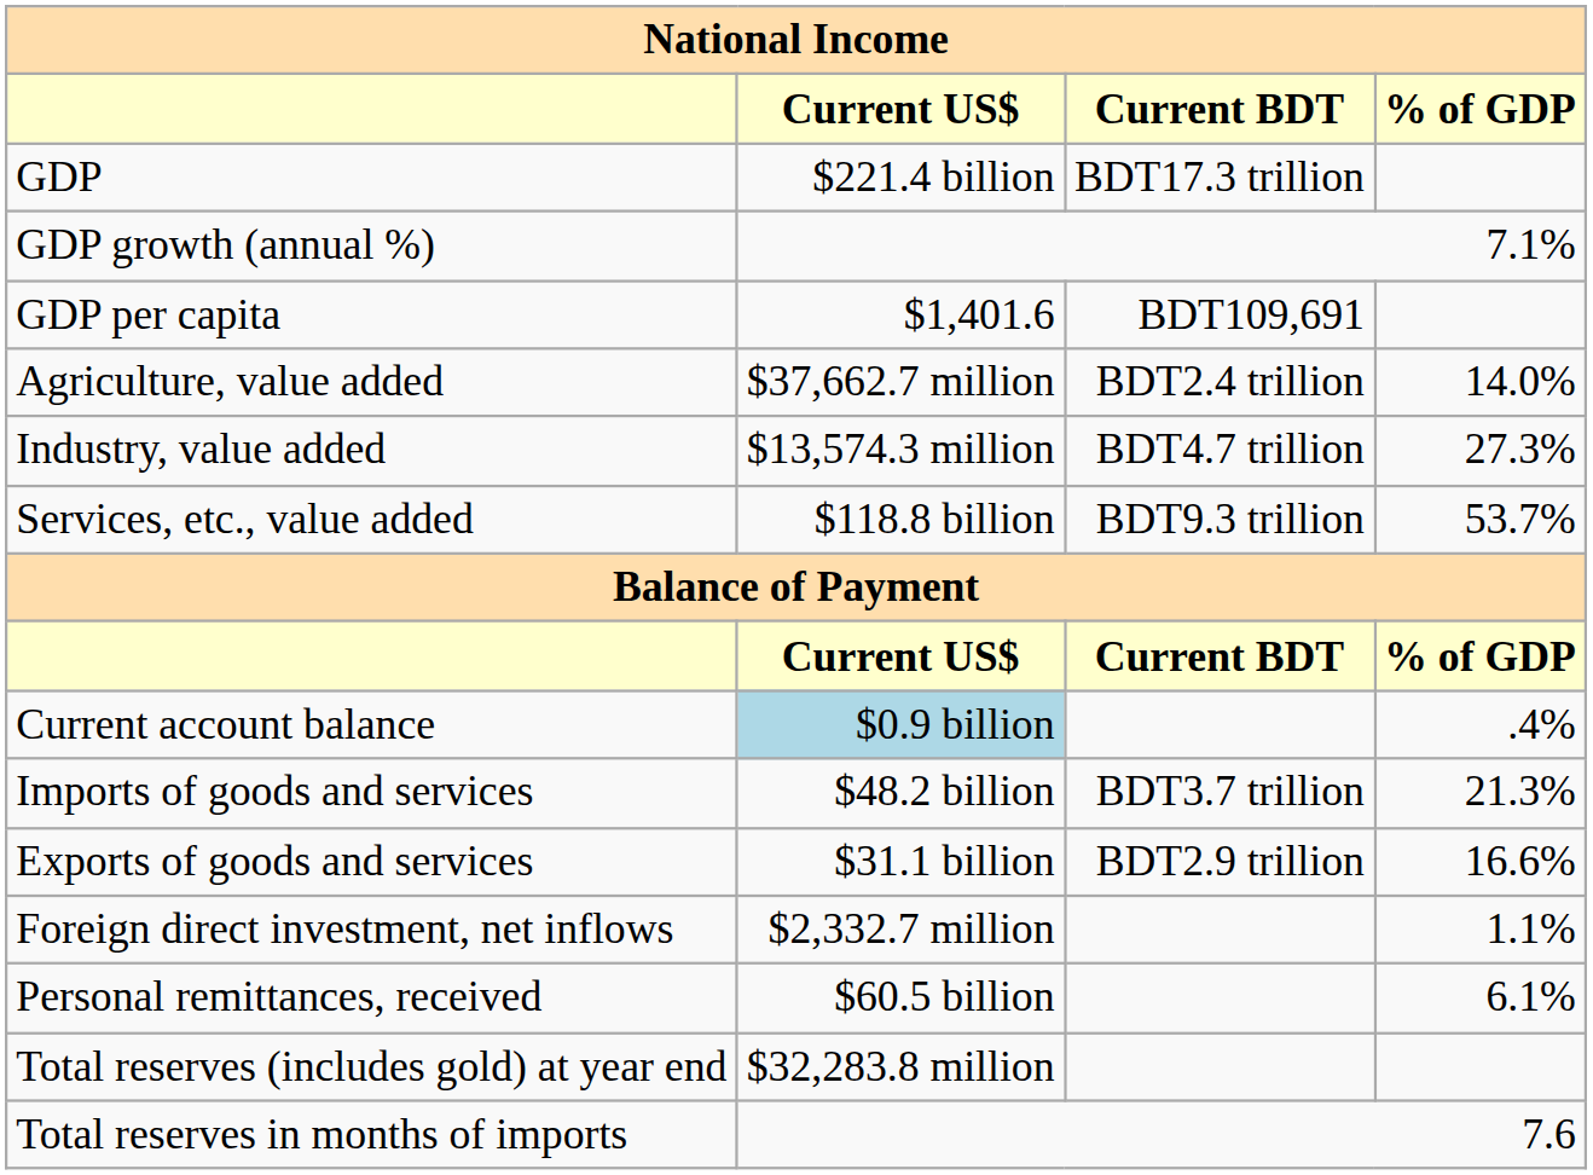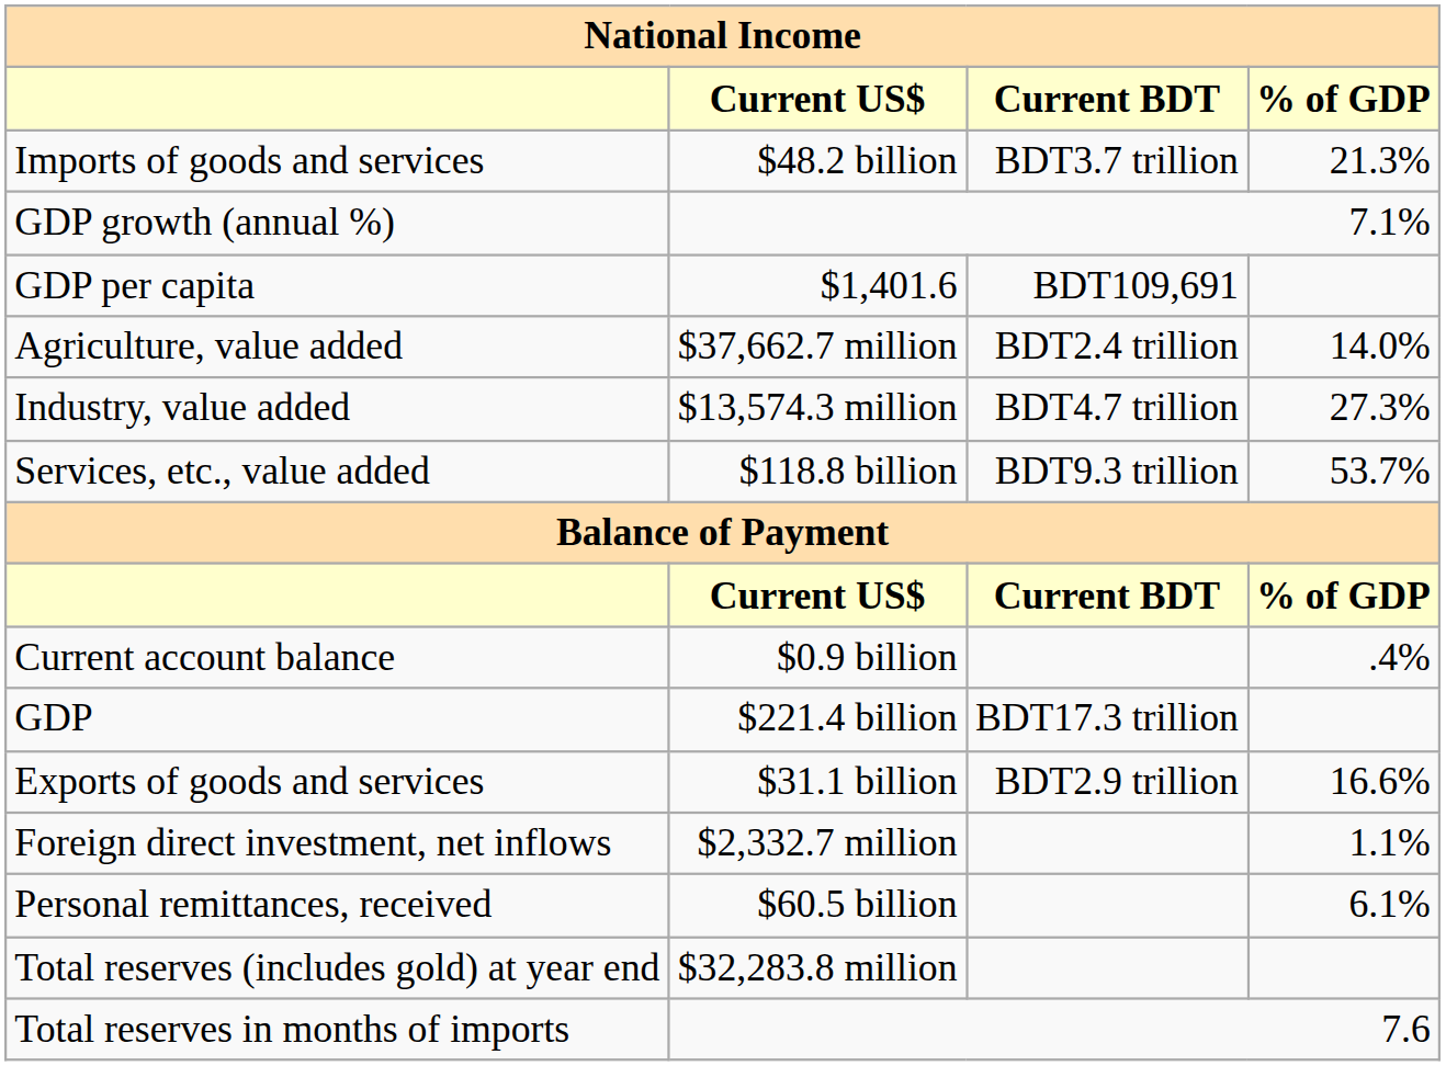rows swapped: GDP <-> Imports of goods and services
Current account balance | Current US$: lightblue background -> no background
